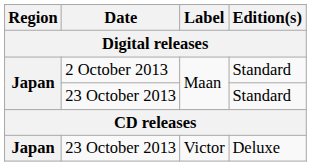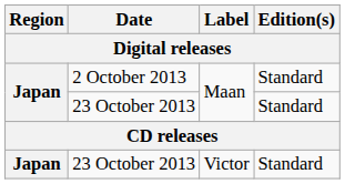23 October 2013 / Victor | Edition(s): Deluxe -> Standard
